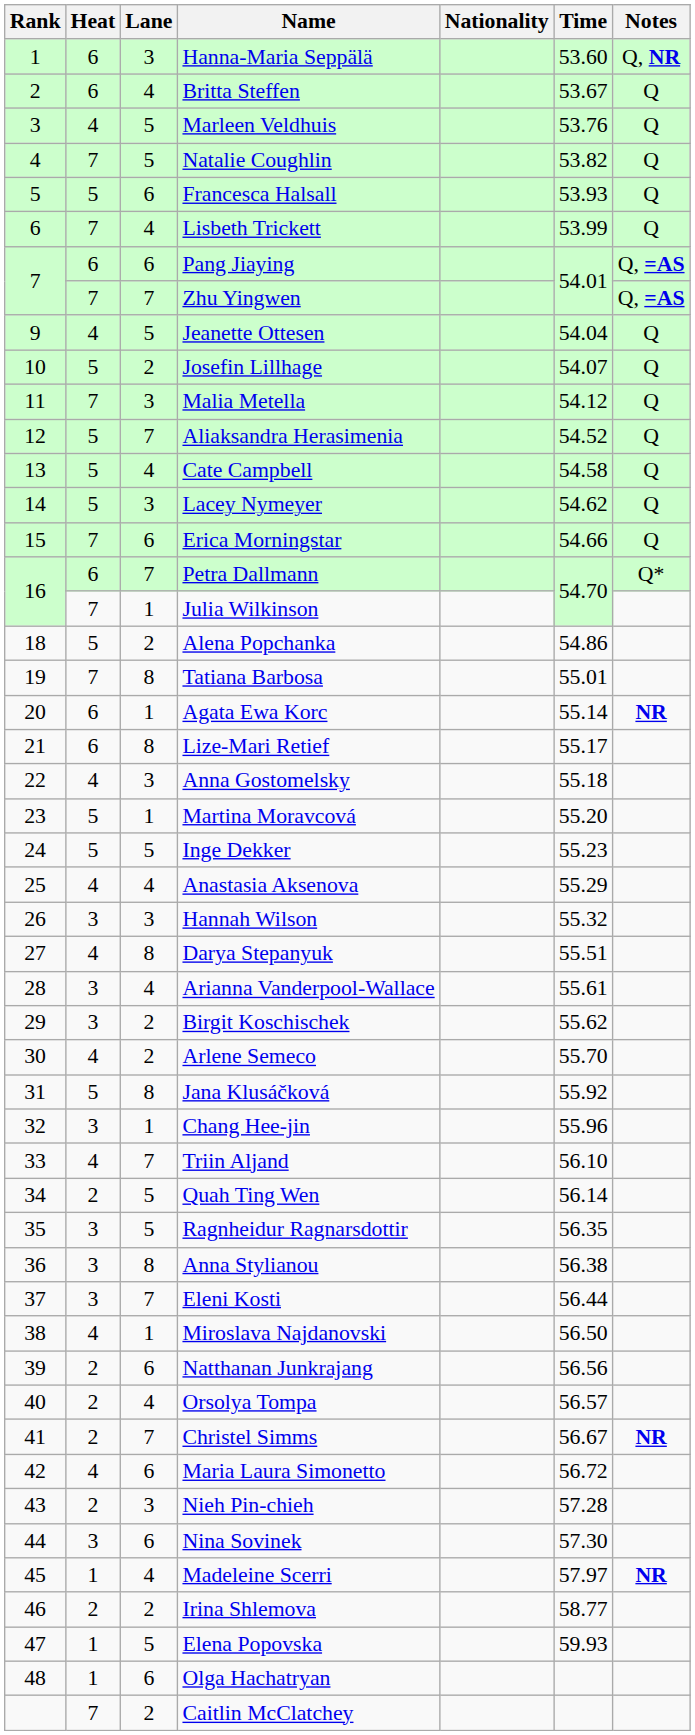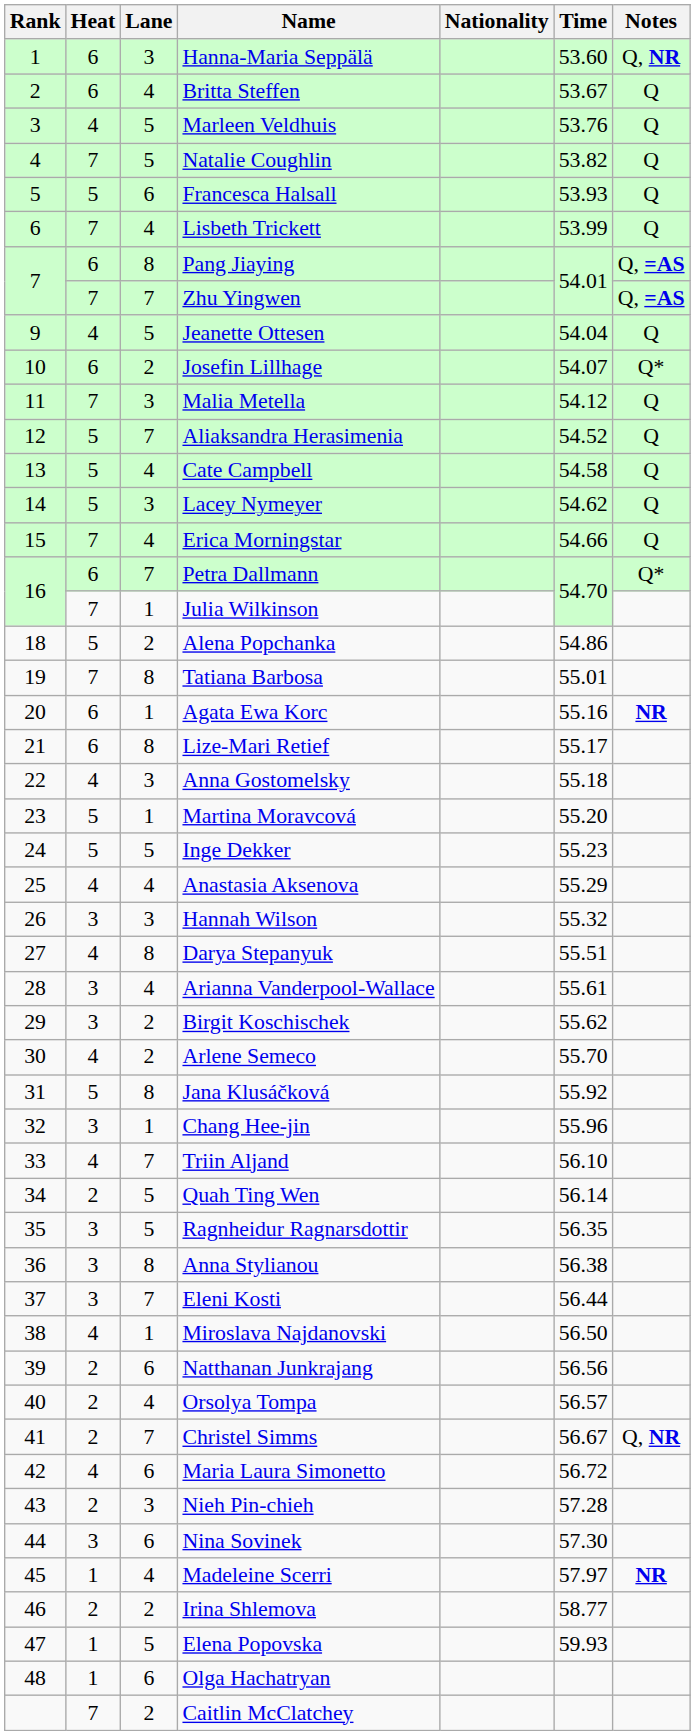Pang Jiaying | Lane: 6 -> 8
Josefin Lillhage | Heat: 5 -> 6
Josefin Lillhage | Notes: Q -> Q*
Erica Morningstar | Lane: 6 -> 4
Agata Ewa Korc | Time: 55.14 -> 55.16
Christel Simms | Notes: NR -> Q, NR
